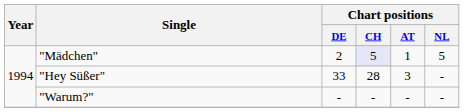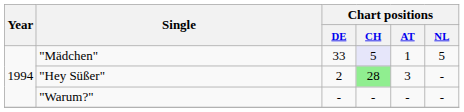"Mädchen" | Chart positions / DE: 2 -> 33
"Hey Süßer" | Chart positions / DE: 33 -> 2
"Hey Süßer" | Chart positions / CH: no background -> lightgreen background
